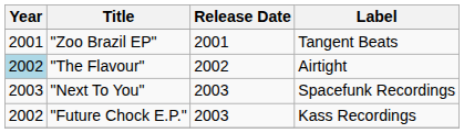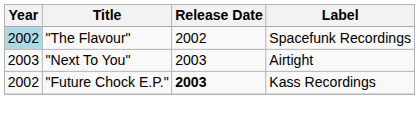- row: 2001 | "Zoo Brazil EP" | 2001 | Tangent Beats
"The Flavour" | Label: Airtight -> Spacefunk Recordings
"Next To You" | Label: Spacefunk Recordings -> Airtight
"Future Chock E.P." | Release Date: normal -> bold
